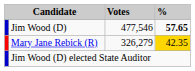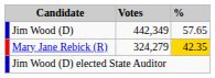Jim Wood (D) | Votes: 477,546 -> 442,349
Jim Wood (D) | %: bold -> normal
Mary Jane Rebick (R) | Votes: 326,279 -> 324,279
